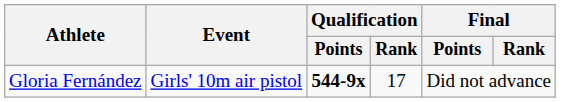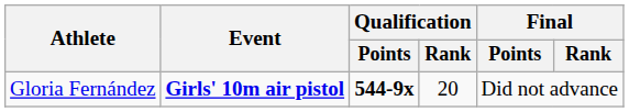Gloria Fernández | Event: normal -> bold
Gloria Fernández | Qualification / Rank: 17 -> 20
